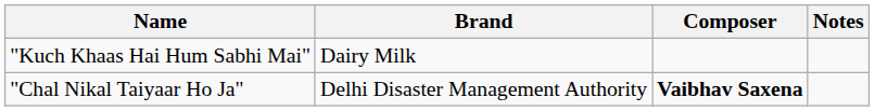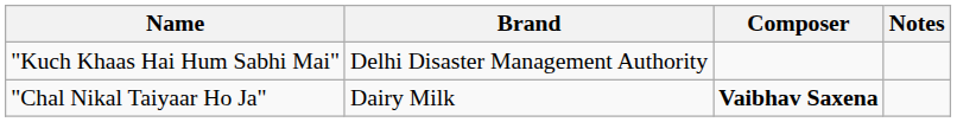"Kuch Khaas Hai Hum Sabhi Mai" | Brand: Dairy Milk -> Delhi Disaster Management Authority
"Chal Nikal Taiyaar Ho Ja" | Brand: Delhi Disaster Management Authority -> Dairy Milk
